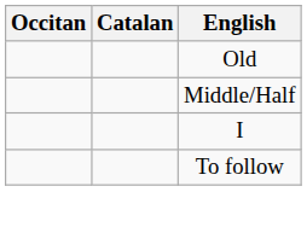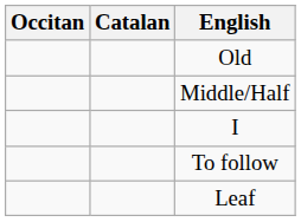+ row: Leaf
